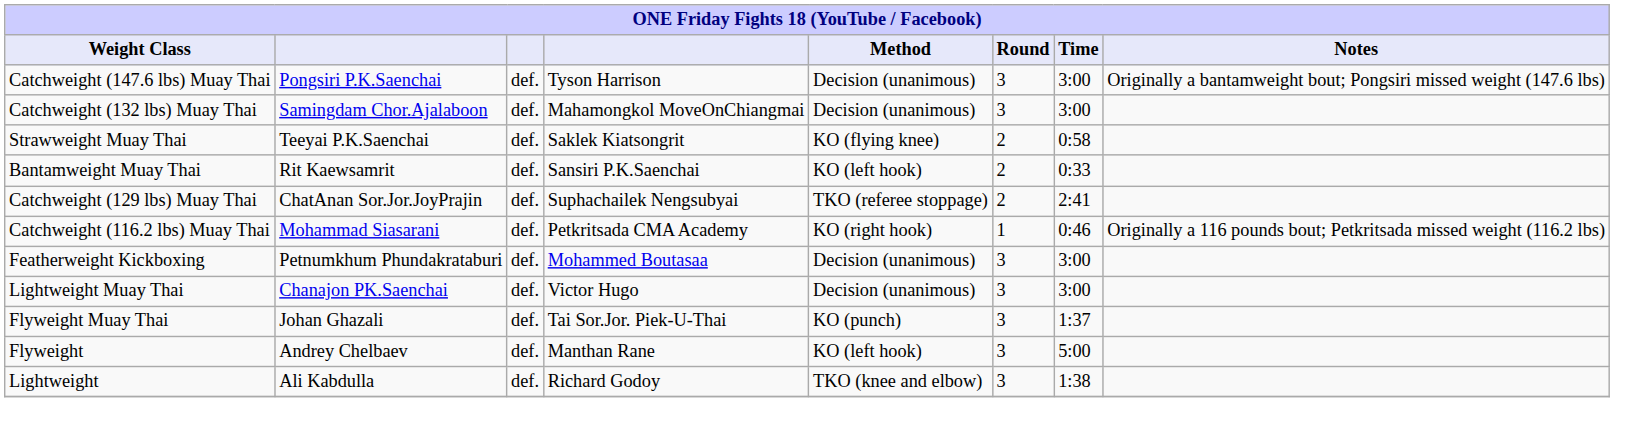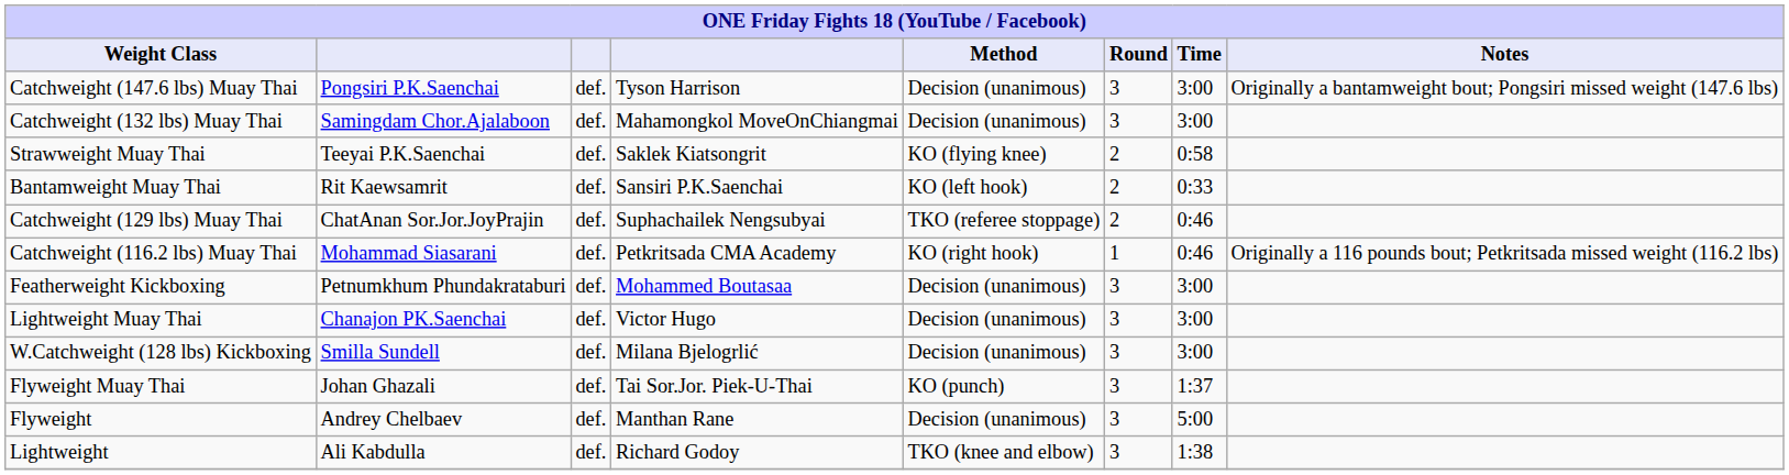Catchweight (129 lbs) Muay Thai | Time: 2:41 -> 0:46
+ row: W.Catchweight (128 lbs) Kickboxing | Smilla Sundell | def. | Milana Bjelogrlić | Decision (unanimous) | 3 | 3:00
Flyweight | Method: KO (left hook) -> Decision (unanimous)
